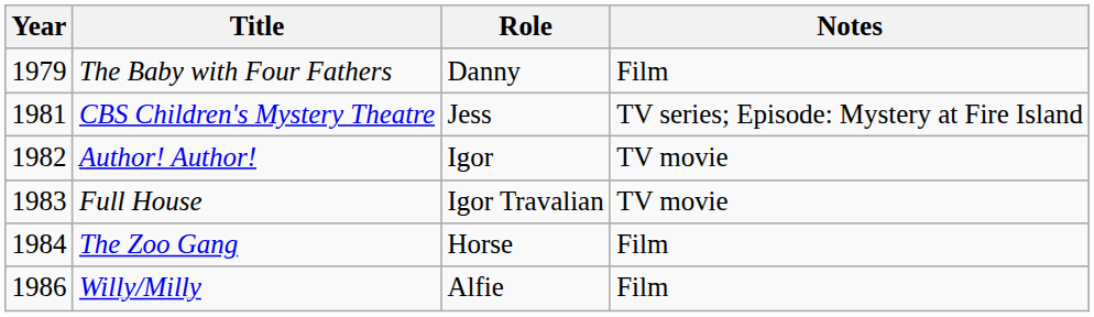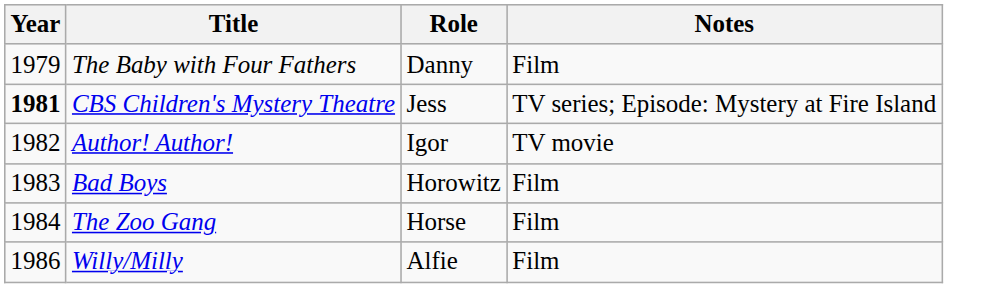CBS Children's Mystery Theatre | Year: normal -> bold
+ row: 1983 | Bad Boys | Horowitz | Film
- row: 1983 | Full House | Igor Travalian | TV movie
